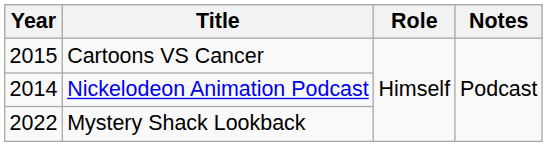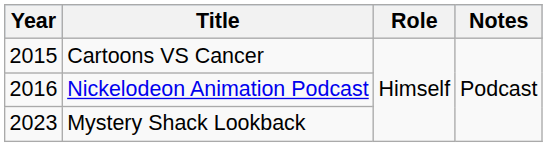Nickelodeon Animation Podcast | Year: 2014 -> 2016
Mystery Shack Lookback | Year: 2022 -> 2023
